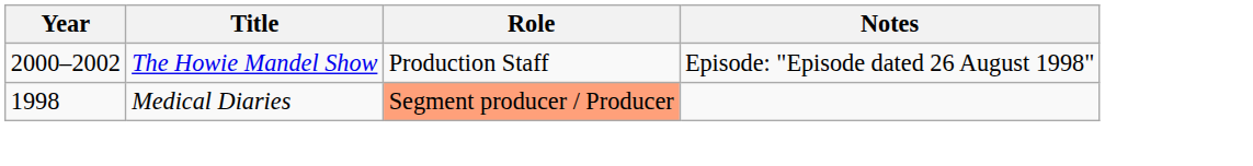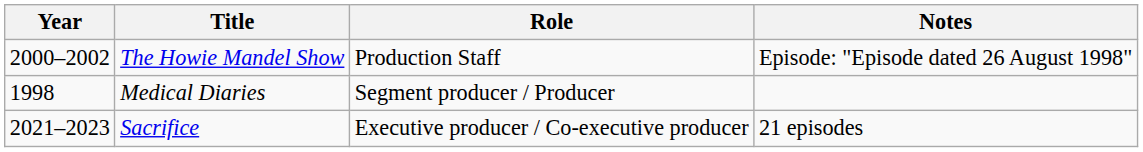Medical Diaries | Role: lightsalmon background -> no background
+ row: 2021–2023 | Sacrifice | Executive producer / Co-executive producer | 21 episodes
